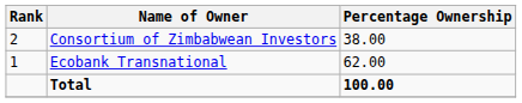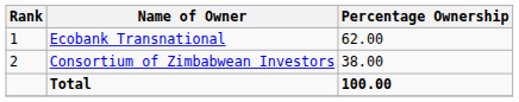rows swapped: Ecobank Transnational <-> Consortium of Zimbabwean Investors
